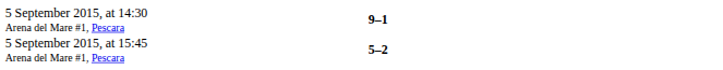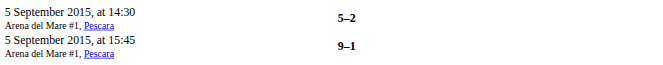5 September 2015, at 14:30 Arena del Mare #1, Pescara | column 3: 9–1 -> 5–2
5 September 2015, at 15:45 Arena del Mare #1, Pescara | column 3: 5–2 -> 9–1
